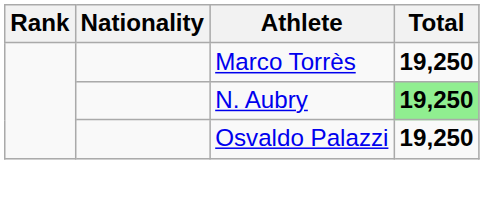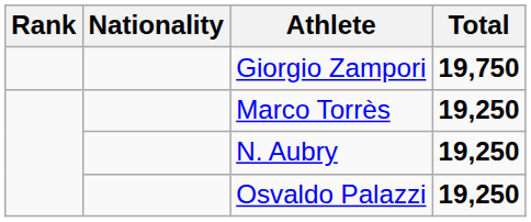+ row: Giorgio Zampori | 19,750
N. Aubry | Total: lightgreen background -> no background
